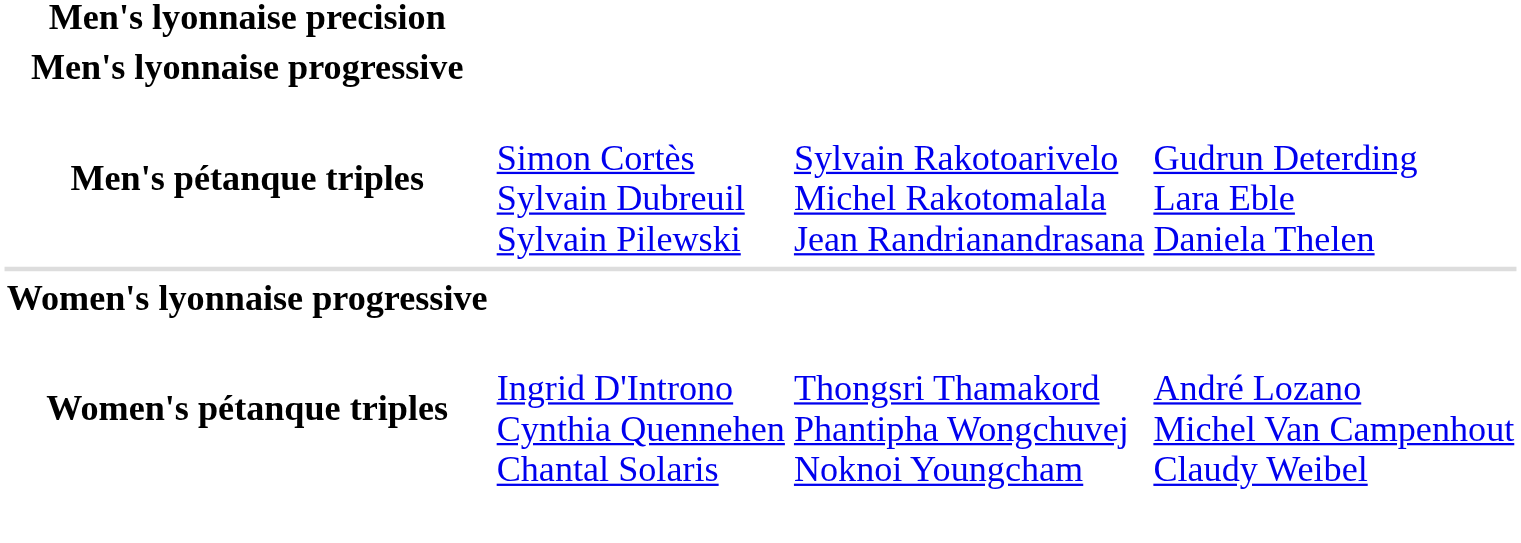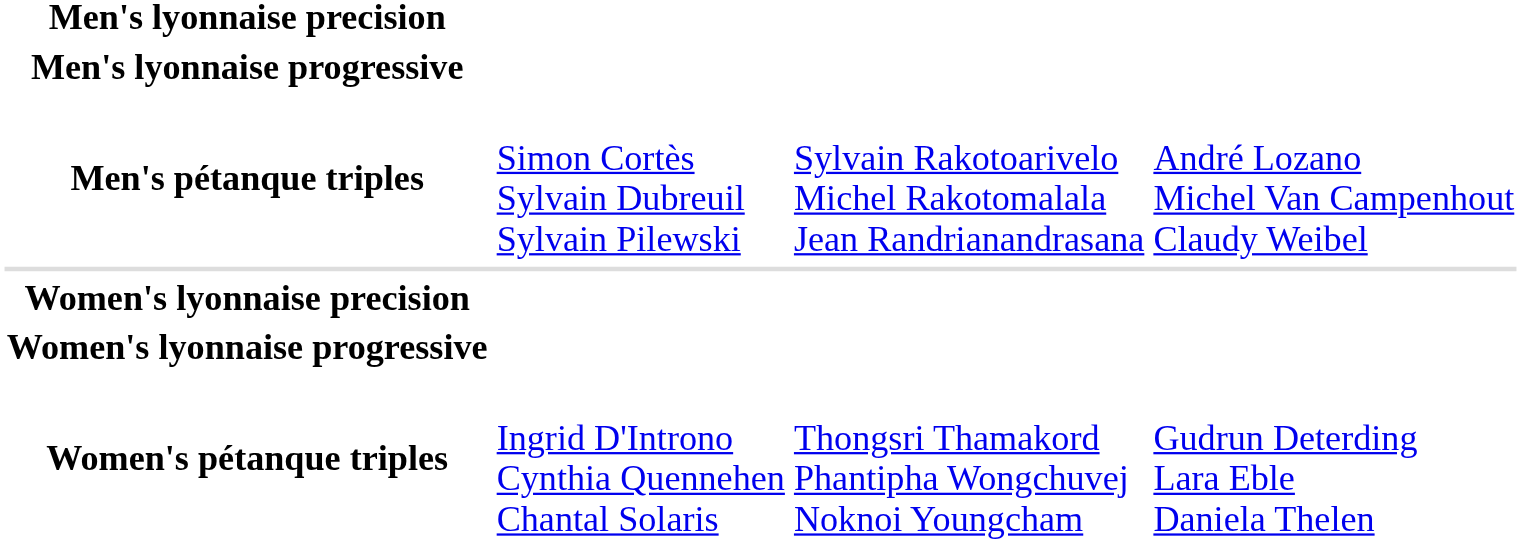Men's pétanque triples | column 4: Gudrun Deterding Lara Eble Daniela Thelen -> André Lozano Michel Van Campenhout Claudy Weibel
+ row: Women's lyonnaise precision
Women's pétanque triples | column 4: André Lozano Michel Van Campenhout Claudy Weibel -> Gudrun Deterding Lara Eble Daniela Thelen
